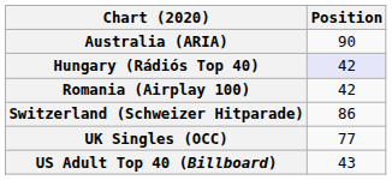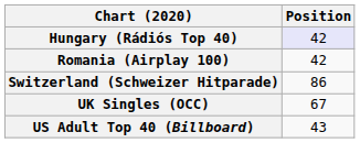- row: Australia (ARIA) | 90
UK Singles (OCC) | Position: 77 -> 67
